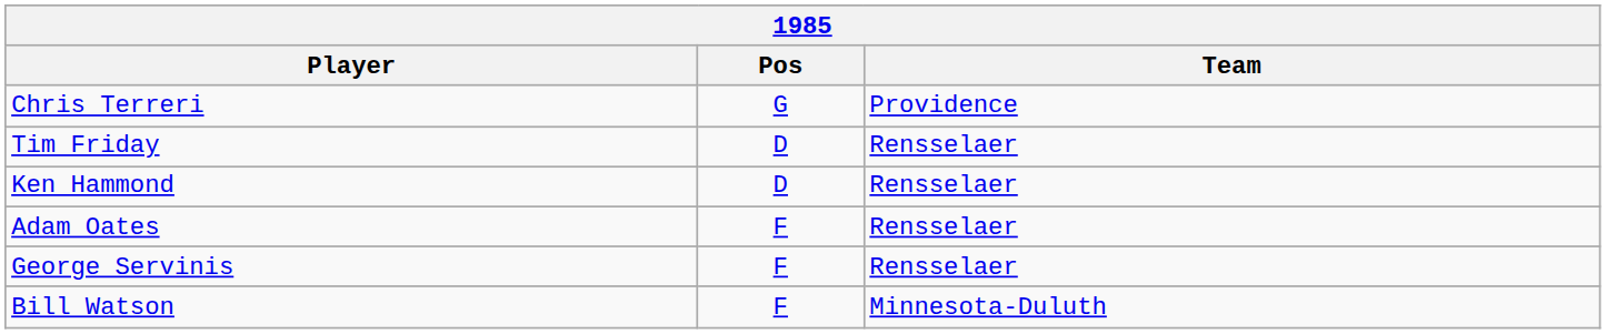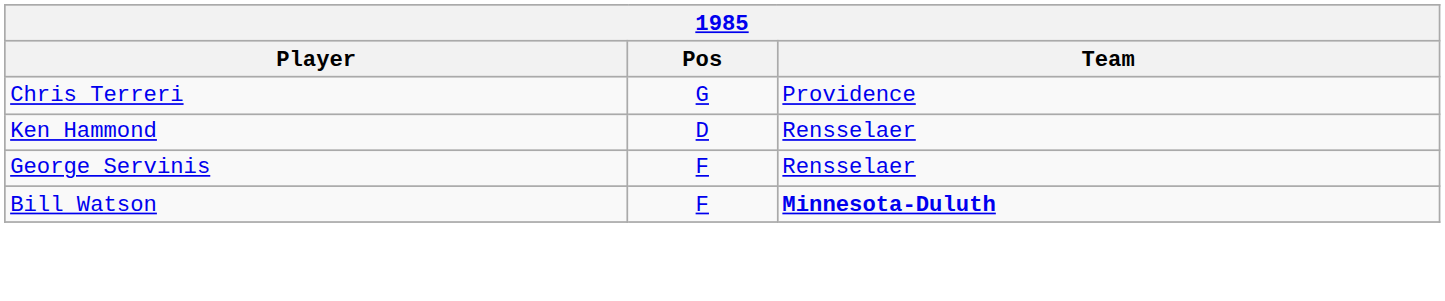- row: Tim Friday | D | Rensselaer
- row: Adam Oates | F | Rensselaer
Bill Watson | Team: normal -> bold
